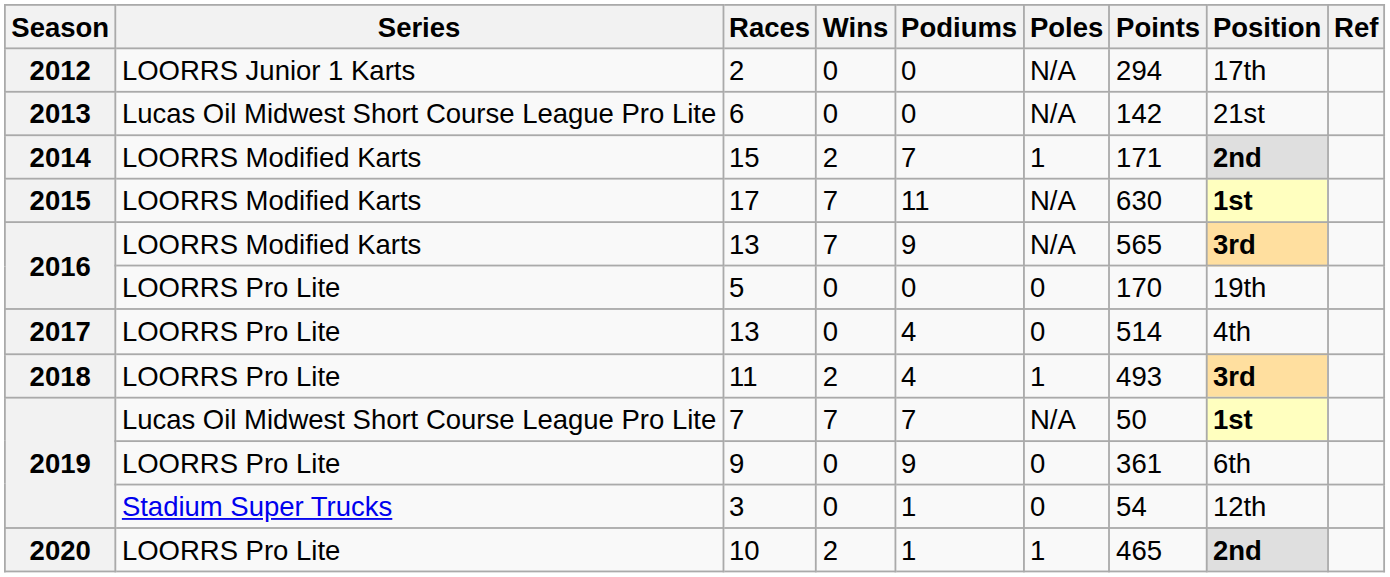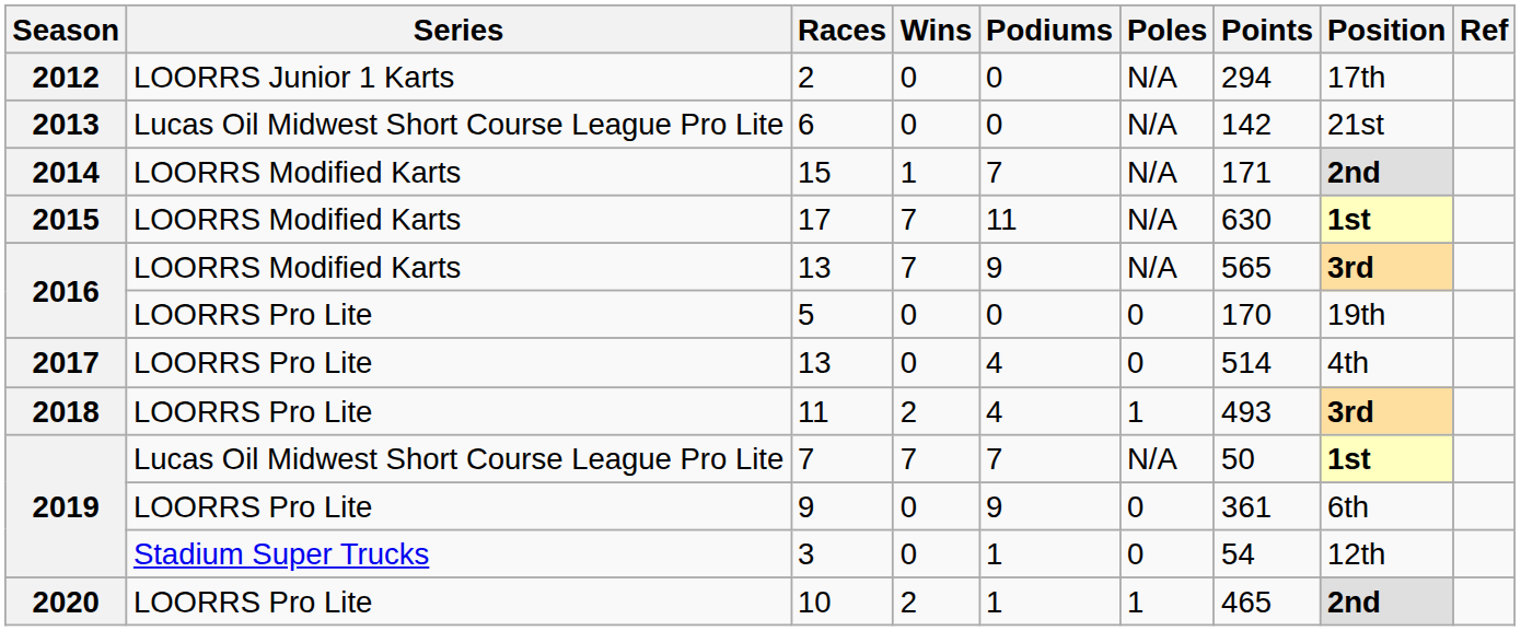15 | Wins: 2 -> 1
15 | Poles: 1 -> N/A
